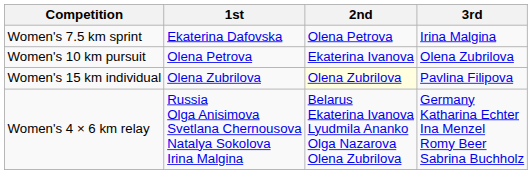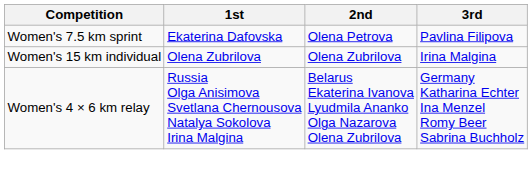Women's 7.5 km sprint | 3rd: Irina Malgina -> Pavlina Filipova
- row: Women's 10 km pursuit | Olena Petrova | Ekaterina Ivanova | Olena Zubrilova
Women's 15 km individual | 2nd: lightyellow background -> no background
Women's 15 km individual | 3rd: Pavlina Filipova -> Irina Malgina
